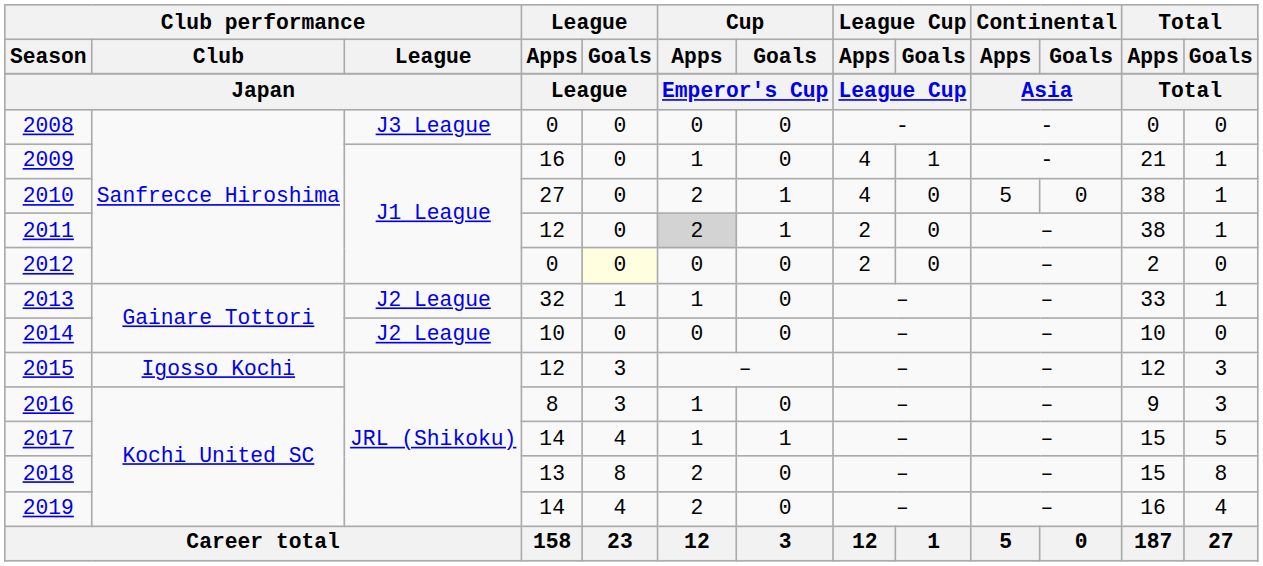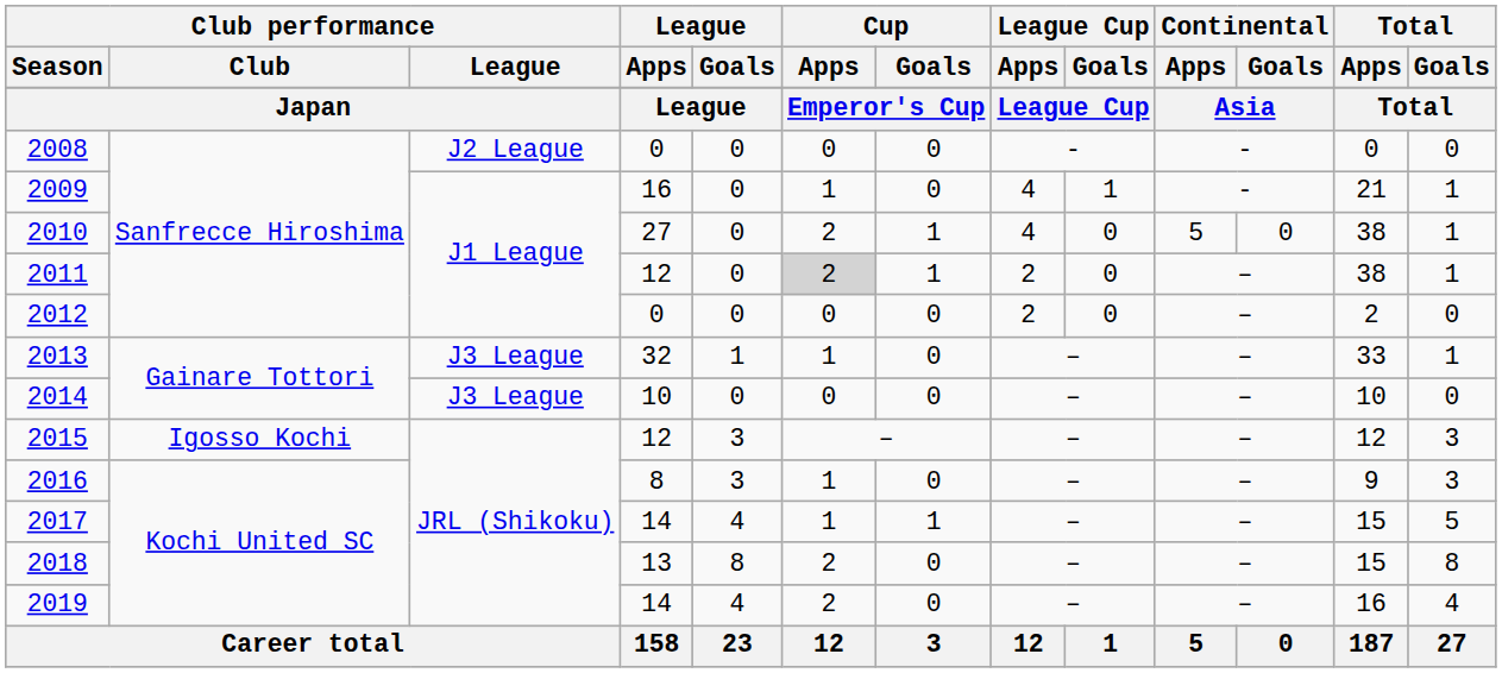2008 | Club performance / League: J3 League -> J2 League
2012 | League / Goals: lightyellow background -> no background
2013 | Club performance / League: J2 League -> J3 League
2014 | Club performance / League: J2 League -> J3 League
